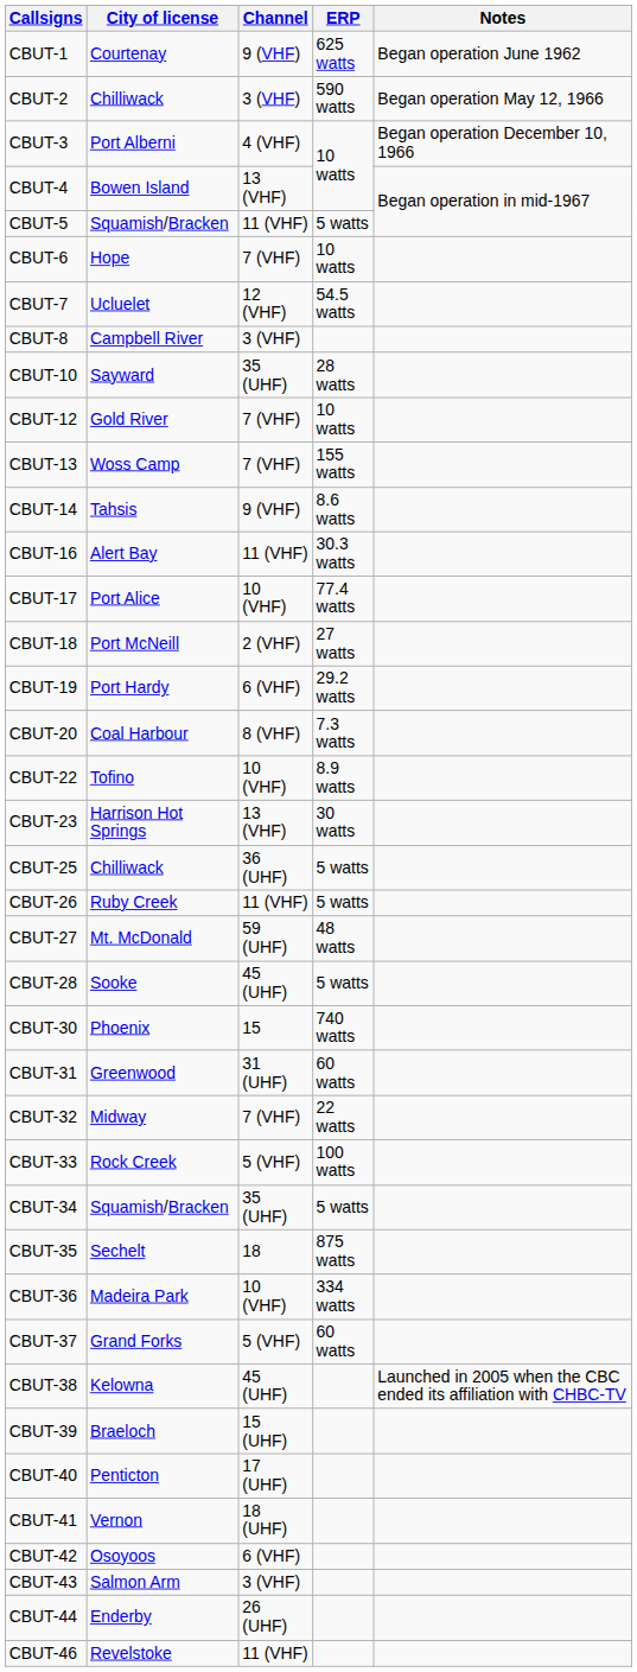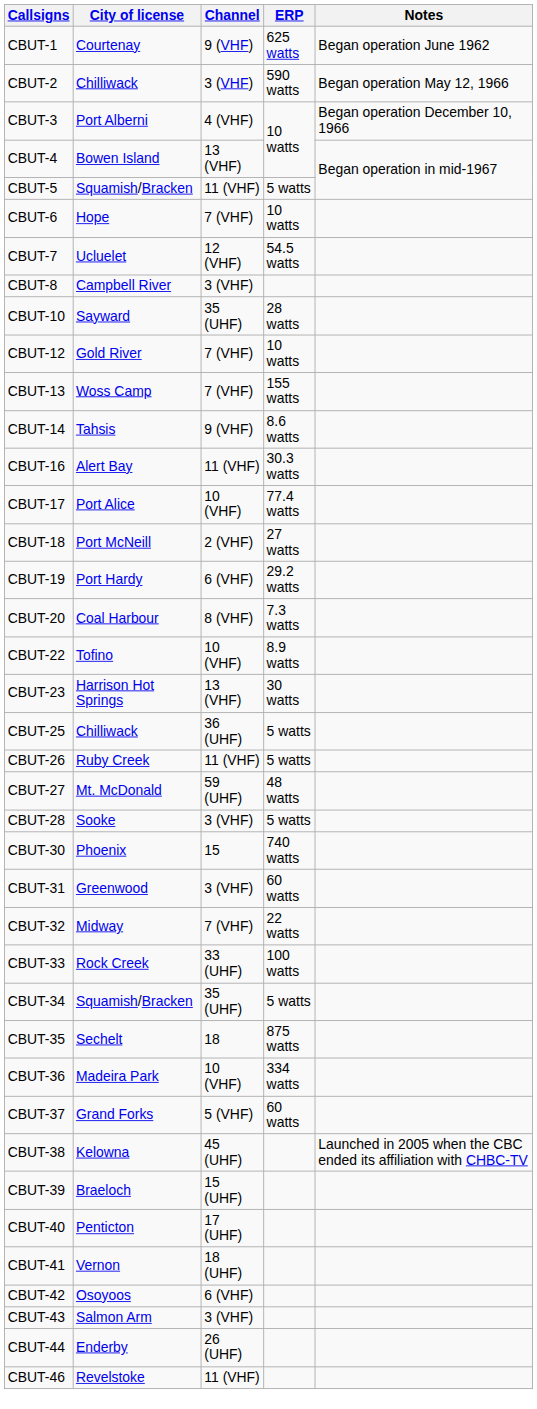CBUT-28 | Channel: 45 (UHF) -> 3 (VHF)
CBUT-31 | Channel: 31 (UHF) -> 3 (VHF)
CBUT-33 | Channel: 5 (VHF) -> 33 (UHF)
